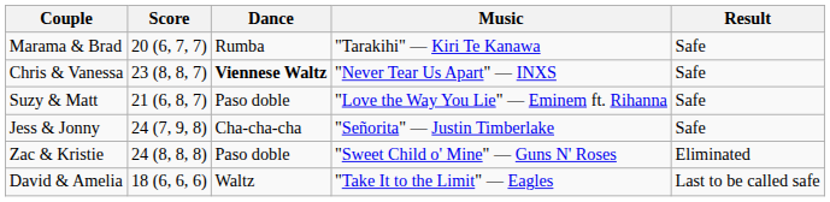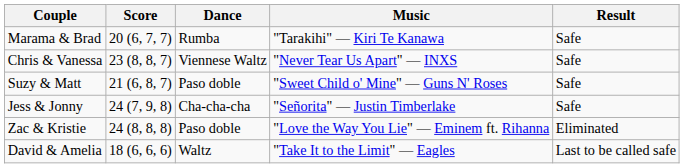Chris & Vanessa | Dance: bold -> normal
Suzy & Matt | Music: "Love the Way You Lie" — Eminem ft. Rihanna -> "Sweet Child o' Mine" — Guns N' Roses
Zac & Kristie | Music: "Sweet Child o' Mine" — Guns N' Roses -> "Love the Way You Lie" — Eminem ft. Rihanna
